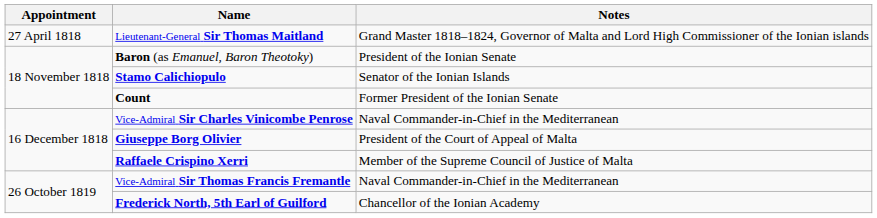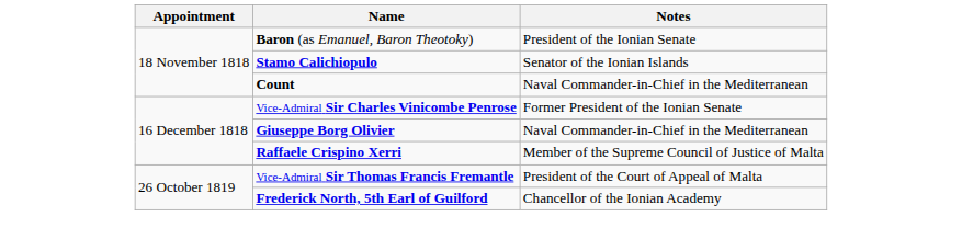- row: 27 April 1818 | Lieutenant-General Sir Thomas Maitland | Grand Master 1818–1824, Governor of Malta and Lord High Commissioner of the Ionian islands
Count | Notes: Former President of the Ionian Senate -> Naval Commander-in-Chief in the Mediterranean
Vice-Admiral Sir Charles Vinicombe Penrose | Notes: Naval Commander-in-Chief in the Mediterranean -> Former President of the Ionian Senate
Giuseppe Borg Olivier | Notes: President of the Court of Appeal of Malta -> Naval Commander-in-Chief in the Mediterranean
Vice-Admiral Sir Thomas Francis Fremantle | Notes: Naval Commander-in-Chief in the Mediterranean -> President of the Court of Appeal of Malta
